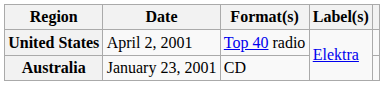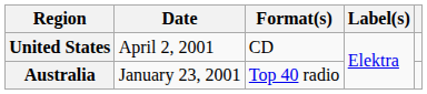United States | Format(s): Top 40 radio -> CD
Australia | Format(s): CD -> Top 40 radio
